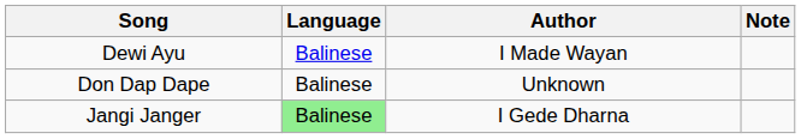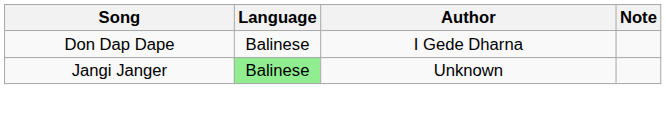- row: Dewi Ayu | Balinese | I Made Wayan
Don Dap Dape | Author: Unknown -> I Gede Dharna
Jangi Janger | Author: I Gede Dharna -> Unknown
